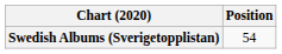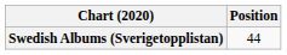Swedish Albums (Sverigetopplistan) | Position: 54 -> 44
